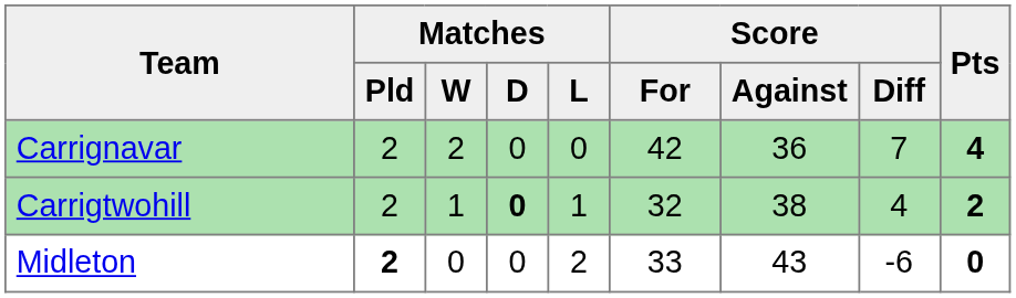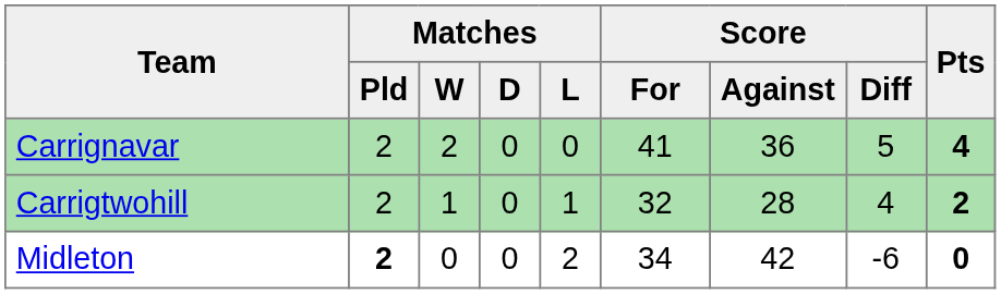Carrignavar | Score / For: 42 -> 41
Carrignavar | Score / Diff: 7 -> 5
Carrigtwohill | Matches / D: bold -> normal
Carrigtwohill | Score / Against: 38 -> 28
Midleton | Score / For: 33 -> 34
Midleton | Score / Against: 43 -> 42
